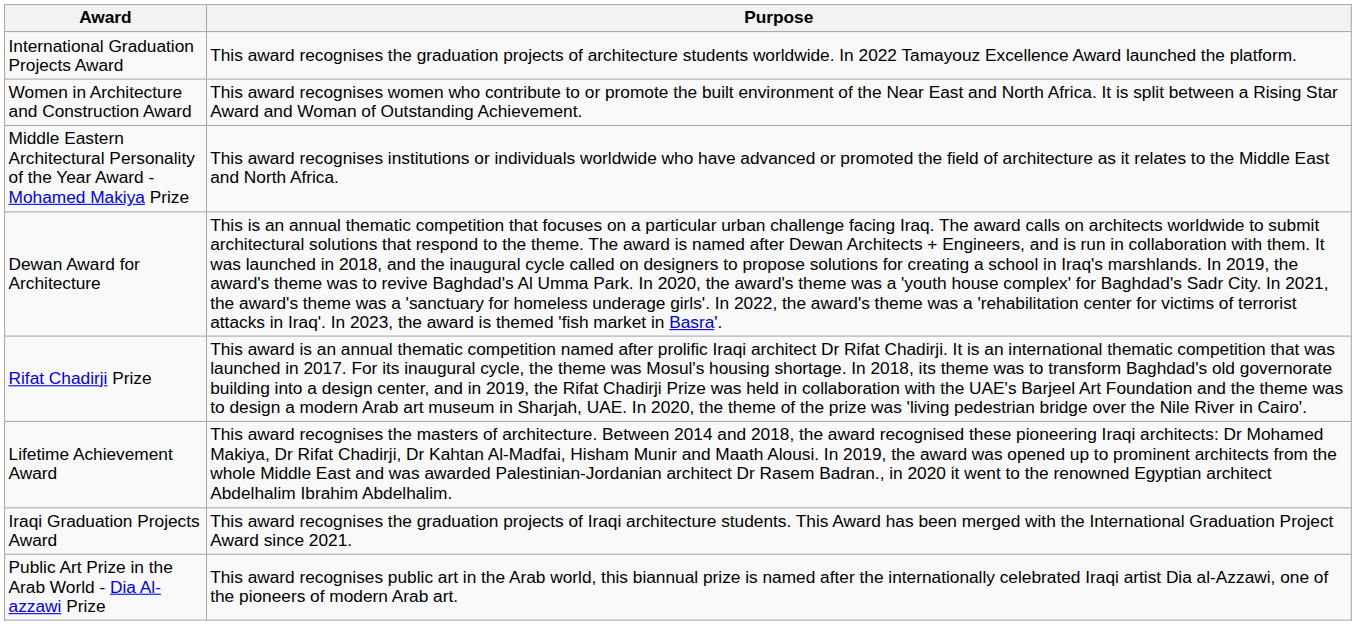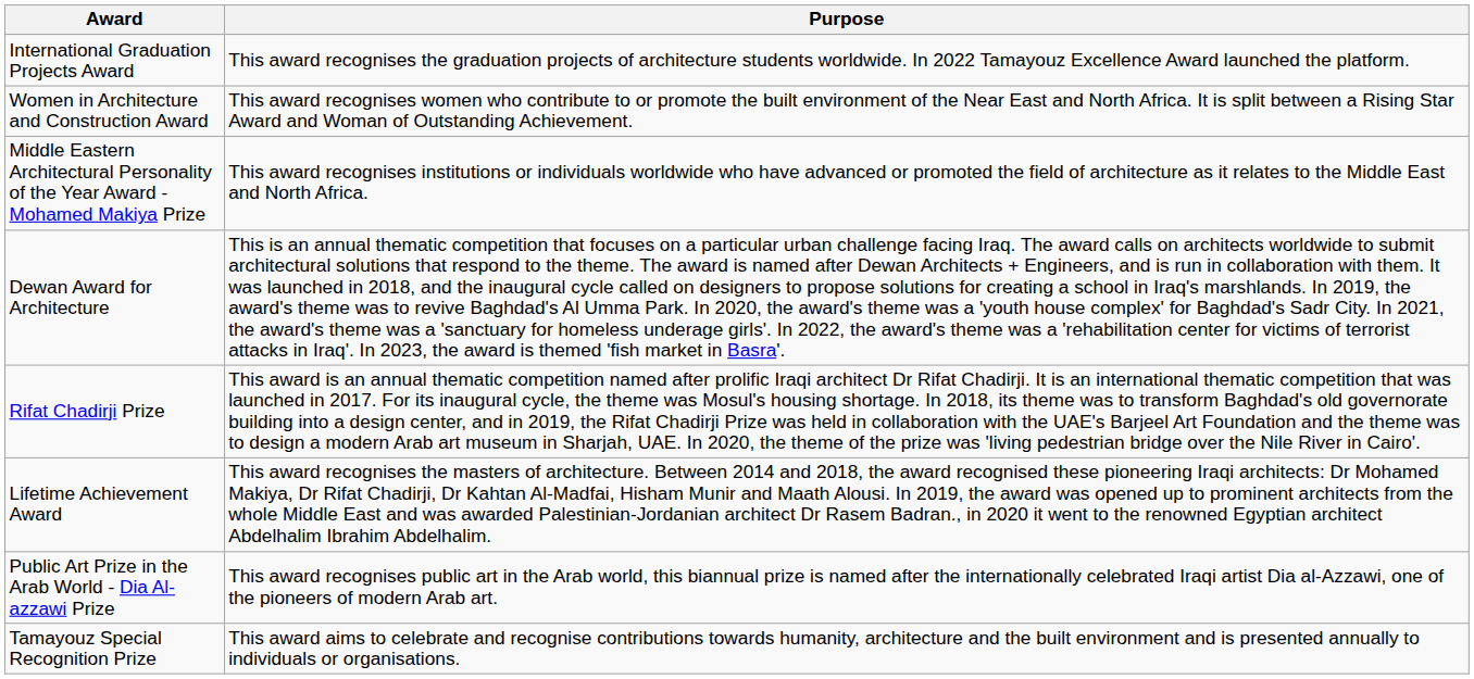- row: Iraqi Graduation Projects Award | This award recognises the graduation projects of Iraqi architecture students. This Award has been merged with the International Graduation Project Award since 2021.
+ row: Tamayouz Special Recognition Prize | This award aims to celebrate and recognise contributions towards humanity, architecture and the built environment and is presented annually to individuals or organisations.
